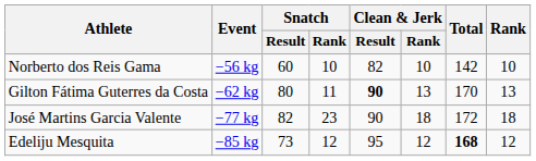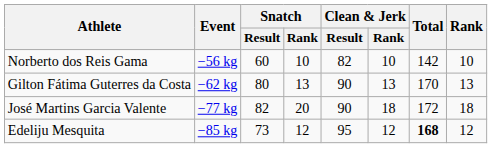Gilton Fátima Guterres da Costa | Snatch / Rank: 11 -> 13
Gilton Fátima Guterres da Costa | Clean & Jerk / Result: bold -> normal
José Martins Garcia Valente | Snatch / Rank: 23 -> 20
